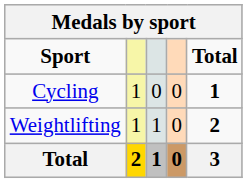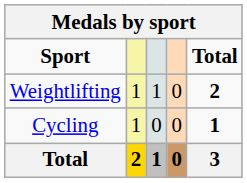rows swapped: Weightlifting <-> Cycling
